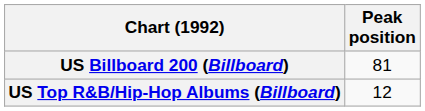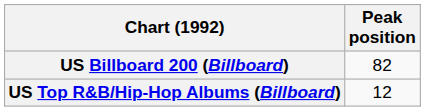US Billboard 200 (Billboard) | Peak position: 81 -> 82
